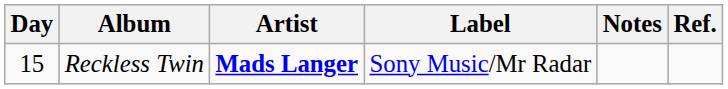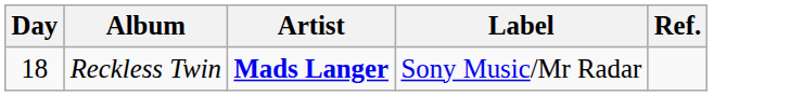- column: Notes
Reckless Twin | Day: 15 -> 18
